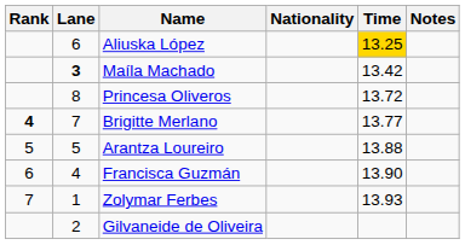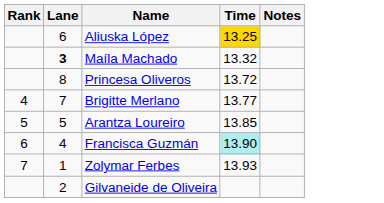- column: Nationality
Maíla Machado | Time: 13.42 -> 13.32
Brigitte Merlano | Rank: bold -> normal
Arantza Loureiro | Time: 13.88 -> 13.85
Francisca Guzmán | Time: no background -> paleturquoise background
